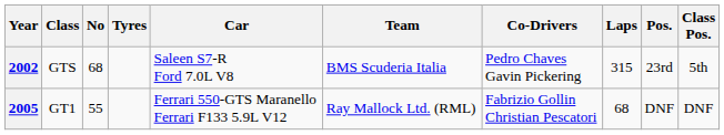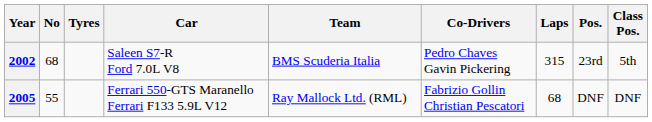- column: Class | GTS | GT1
